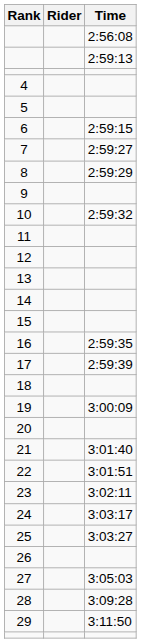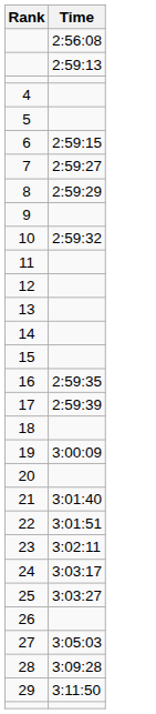- column: Rider
